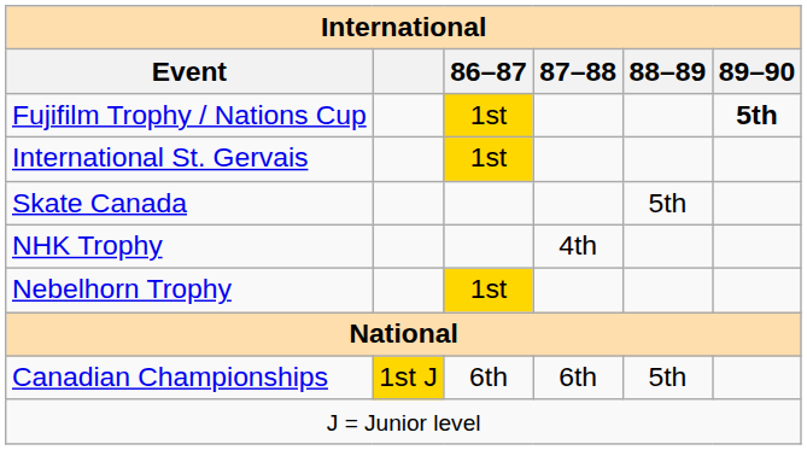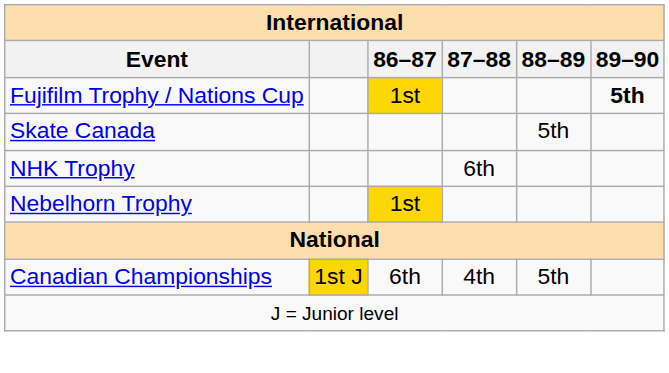- row: International St. Gervais | 1st
NHK Trophy | 87–88: 4th -> 6th
Canadian Championships | 87–88: 6th -> 4th
